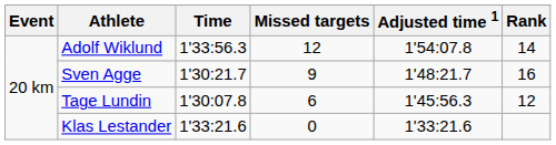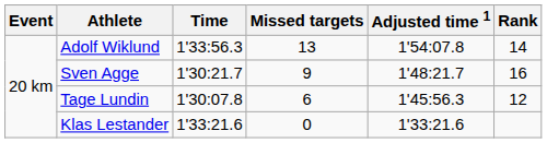Adolf Wiklund | Missed targets: 12 -> 13
